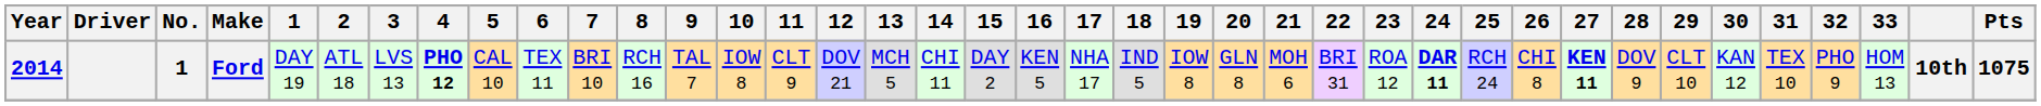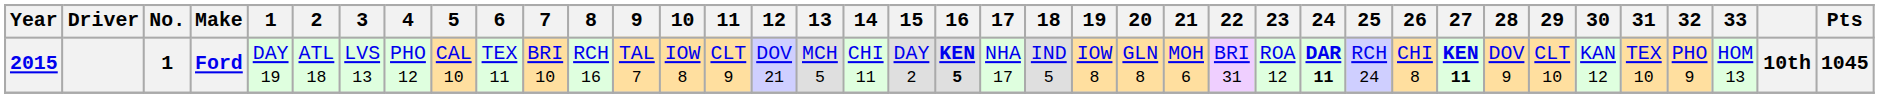Ford | Year: 2014 -> 2015
Ford | 4: bold -> normal
Ford | 16: normal -> bold
Ford | Pts: 1075 -> 1045
